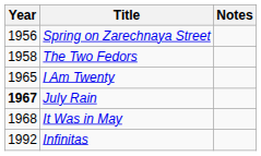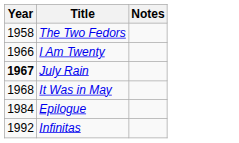- row: 1956 | Spring on Zarechnaya Street
I Am Twenty | Year: 1965 -> 1966
+ row: 1984 | Epilogue
